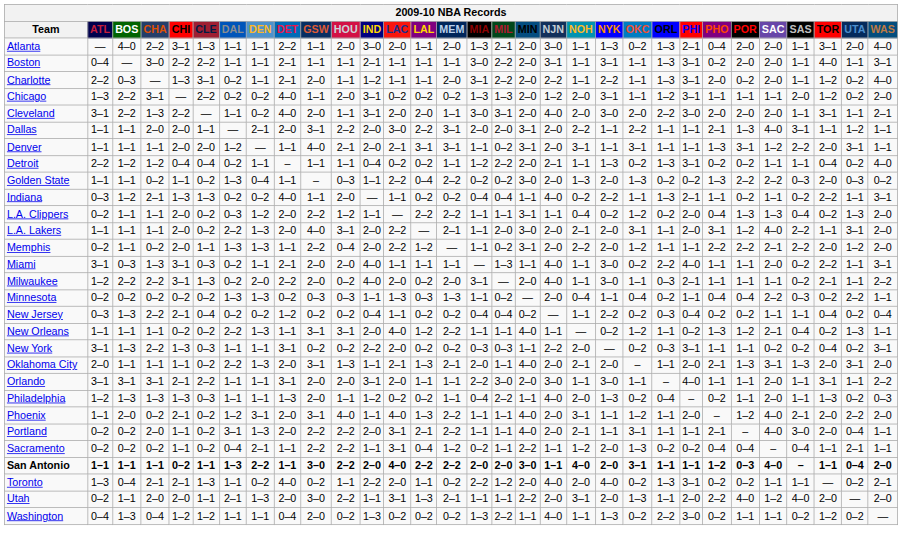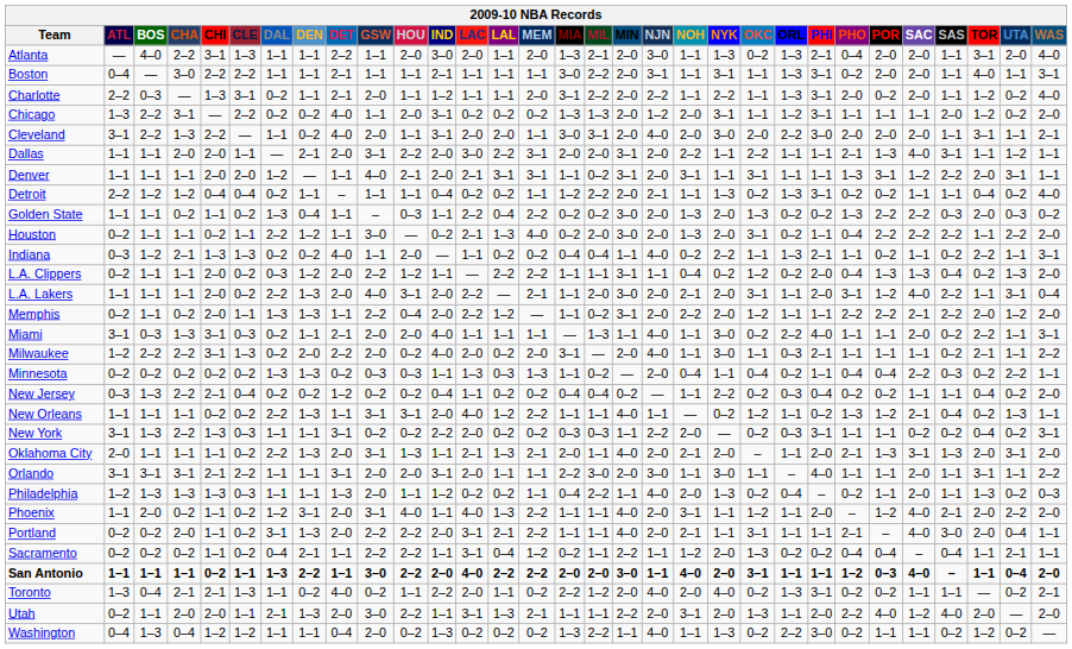+ row: Houston | 0–2 | 1–1 | 1–1 | 0–2 | 1–1 | 2–2 | 1–2 | 1–1 | 3–0 | — | 0–2 | 2–1 | 1–3 | 4–0 | 0–2 | 2–0 | 3–0 | 2–0 | 1–3 | 2–0 | 3–1 | 0–2 | 1–1 | 0–4 | 2–2 | 2–2 | 2–2 | 1–1 | 2–2 | 2–0
L.A. Lakers | WAS: 2–0 -> 0–4
New Jersey | WAS: 0–4 -> 2–0
Phoenix | CHI: 2–1 -> 1–1
